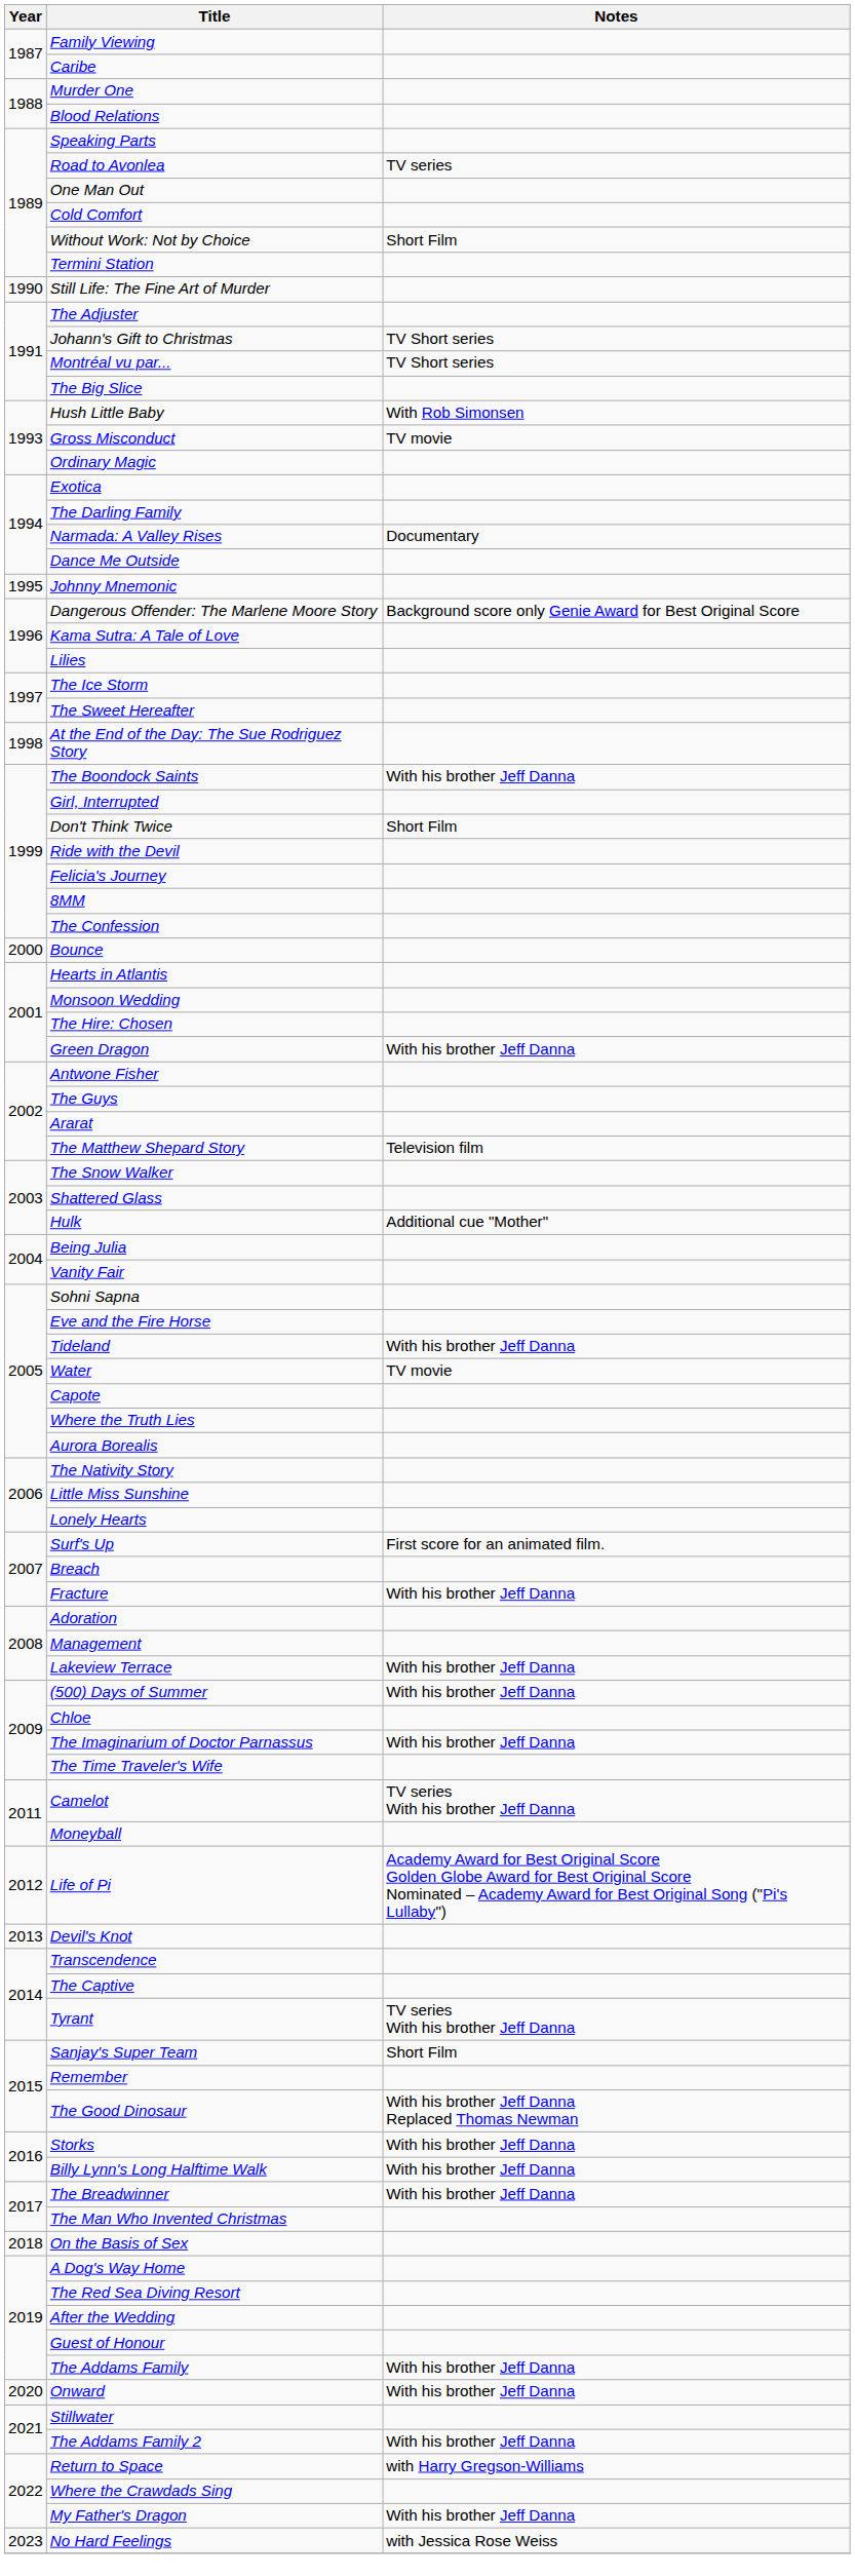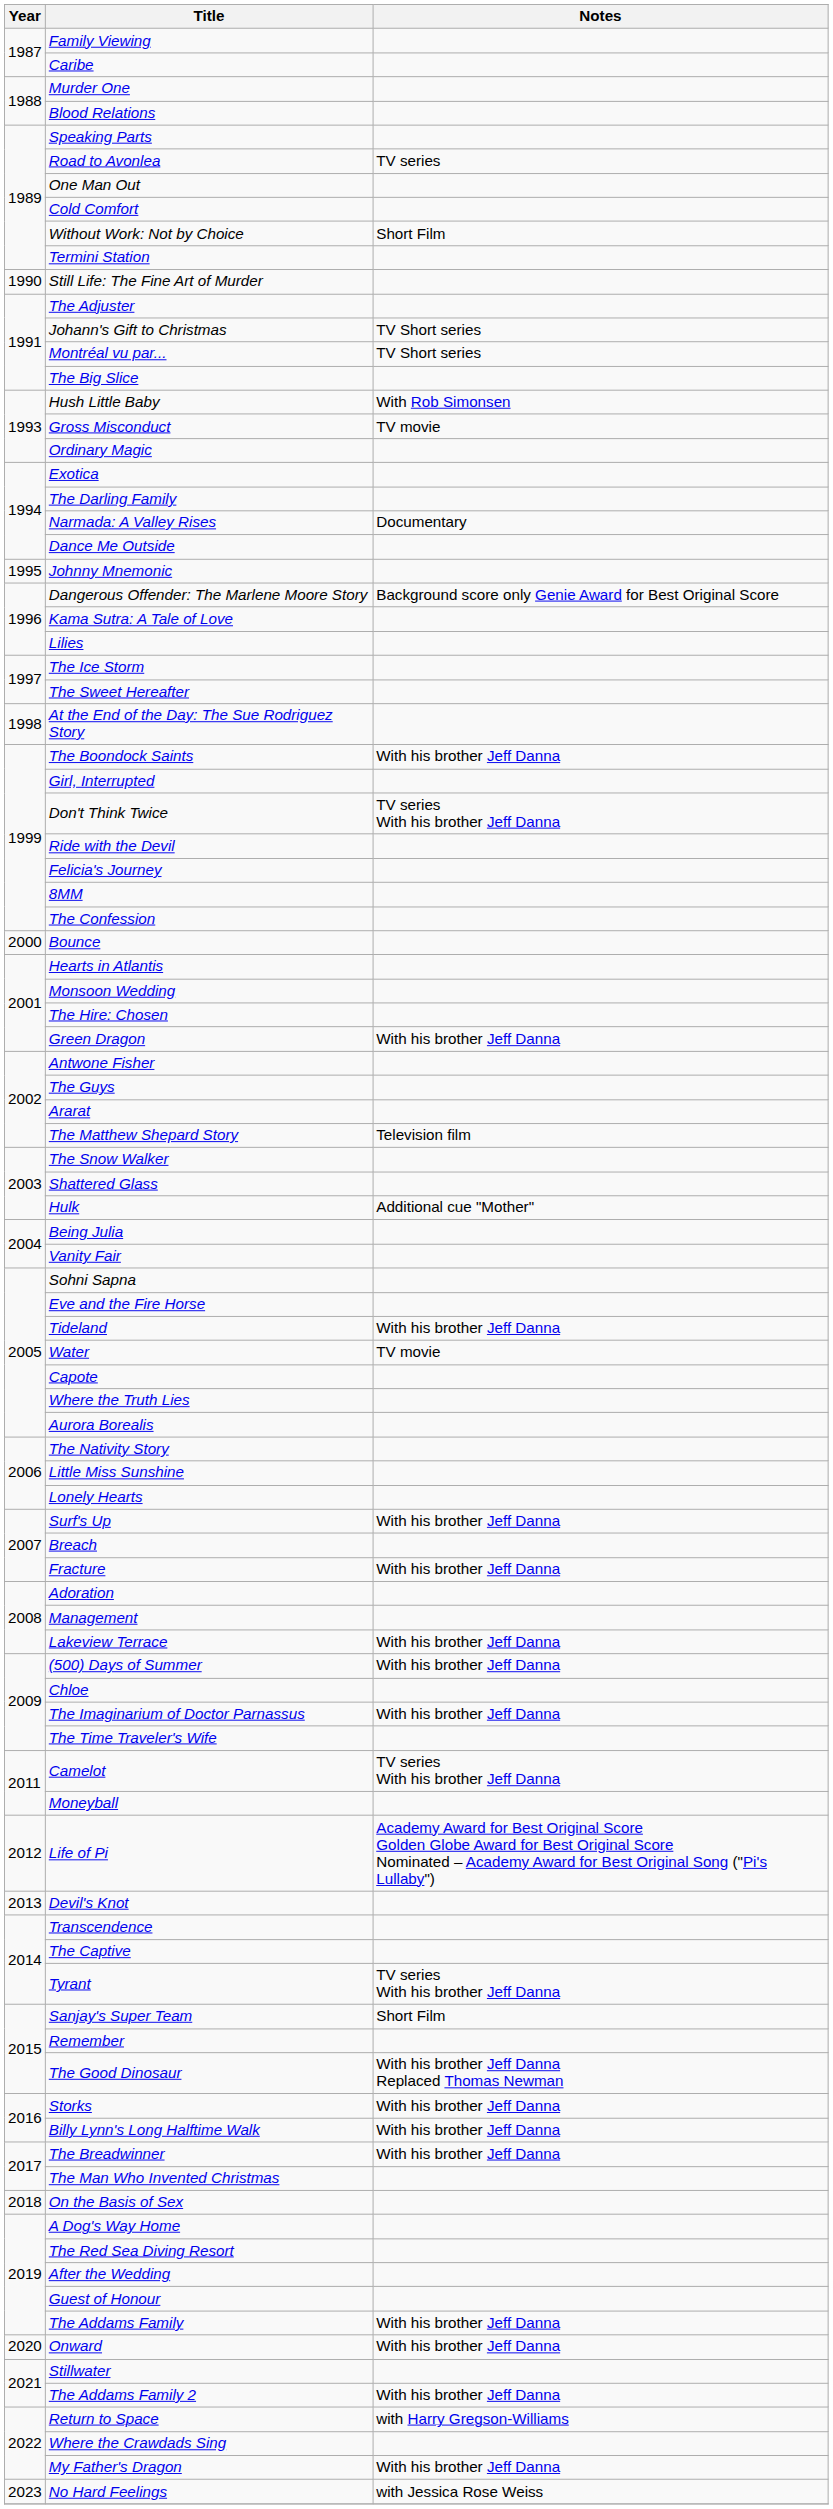Don't Think Twice | Notes: Short Film -> TV series With his brother Jeff Danna
Surf's Up | Notes: First score for an animated film. -> With his brother Jeff Danna
